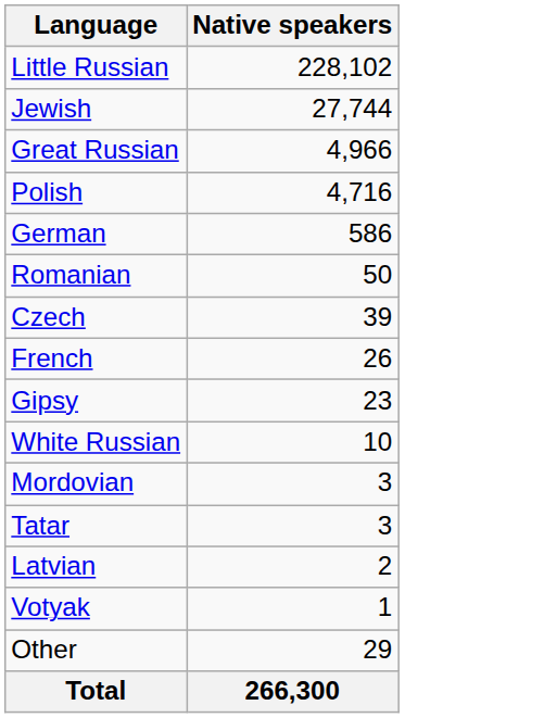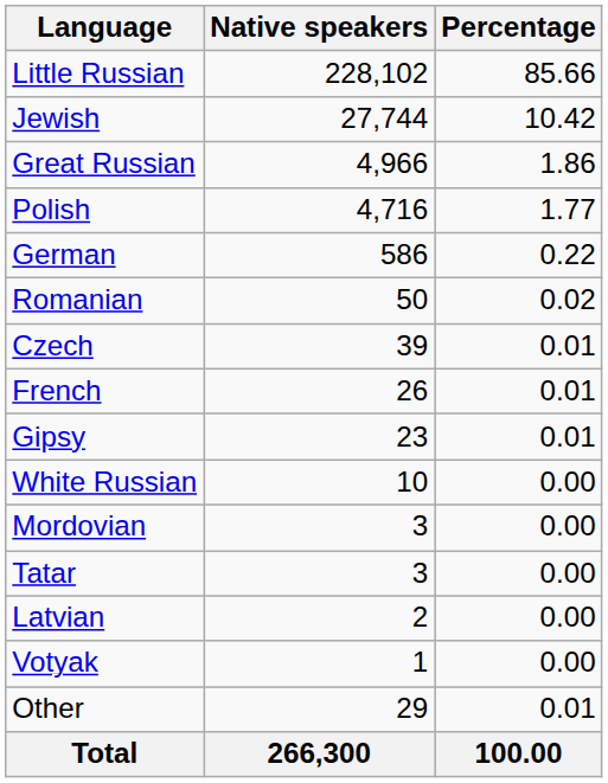+ column: Percentage | 85.66 | 10.42 | 1.86 | 1.77 | 0.22 | 0.02 | 0.01 | 0.01 | 0.01 | 0.00 | 0.00 | 0.00 | 0.00 | 0.00 | 0.01 | 100.00
